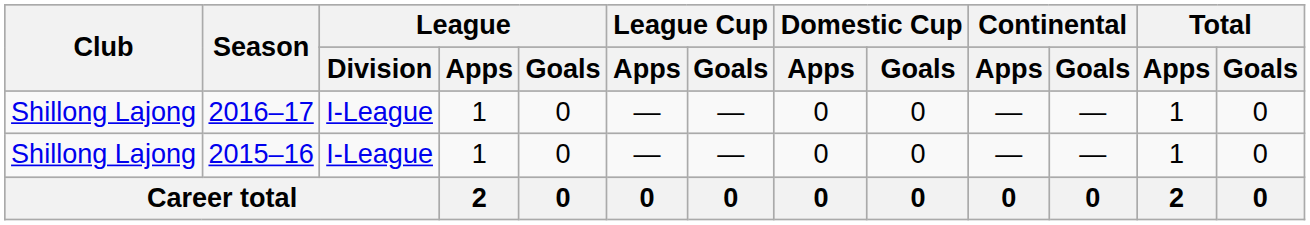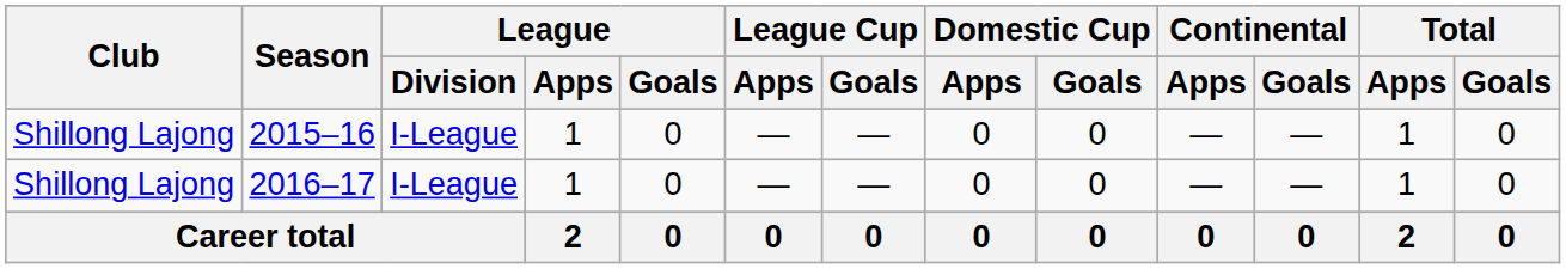rows swapped: 2015–16 <-> 2016–17
